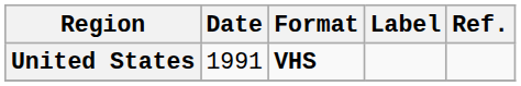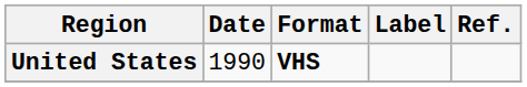United States | Date: 1991 -> 1990
